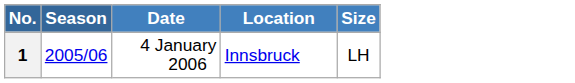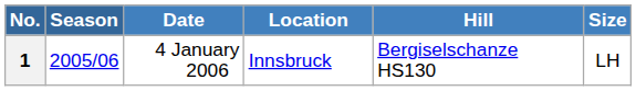+ column: Hill | Bergiselschanze HS130
